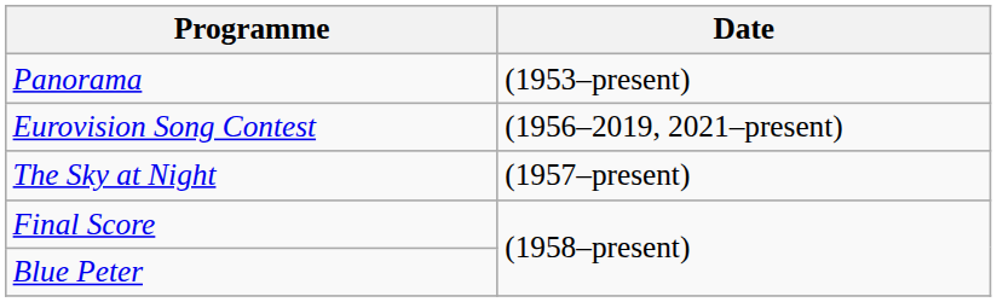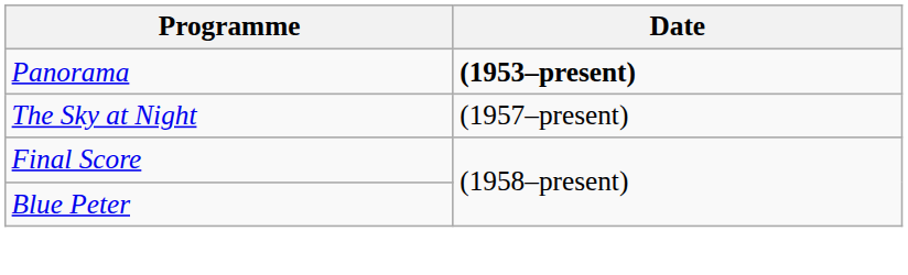Panorama | Date: normal -> bold
- row: Eurovision Song Contest | (1956–2019, 2021–present)
